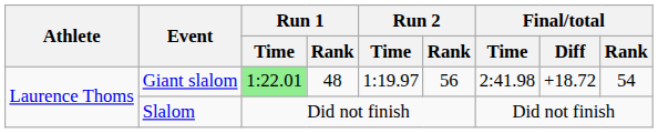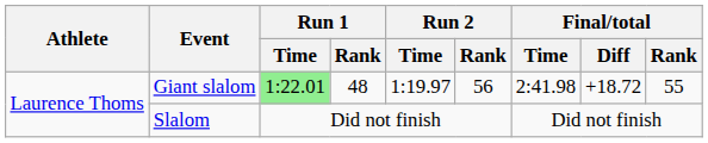Giant slalom | Final/total / Rank: 54 -> 55
